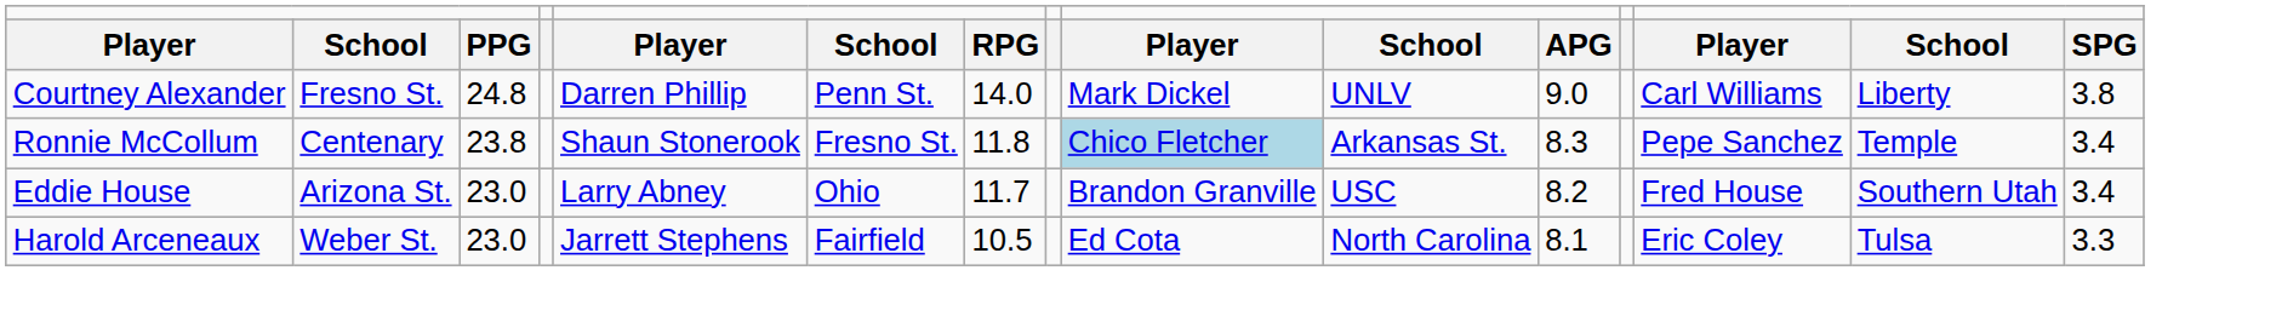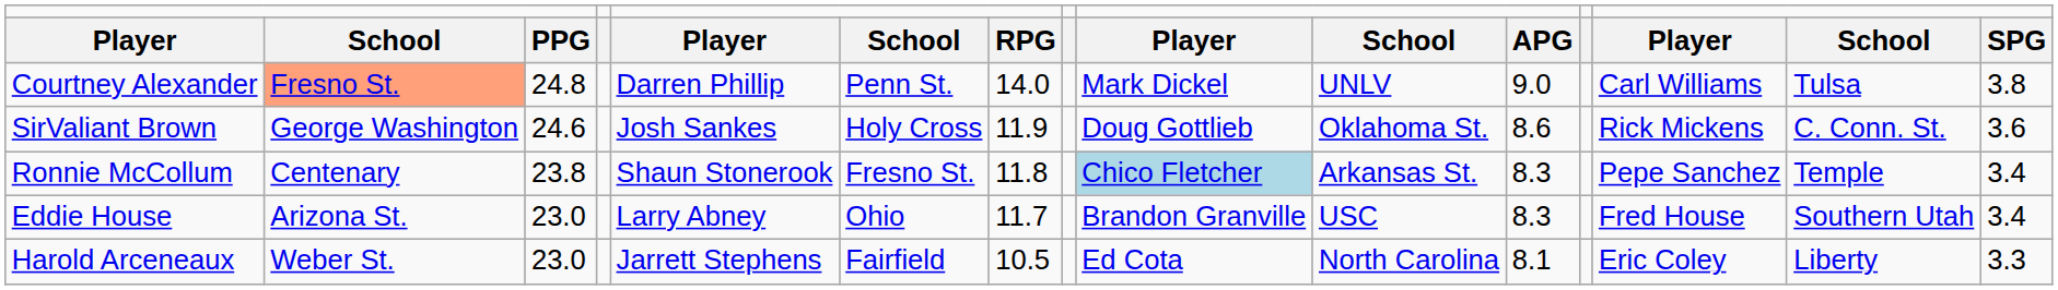Courtney Alexander | column 2: no background -> lightsalmon background
Courtney Alexander | column 14: Liberty -> Tulsa
+ row: SirValiant Brown | George Washington | 24.6 | Josh Sankes | Holy Cross | 11.9 | Doug Gottlieb | Oklahoma St. | 8.6 | Rick Mickens | C. Conn. St. | 3.6
Eddie House | column 11: 8.2 -> 8.3
Harold Arceneaux | column 14: Tulsa -> Liberty
